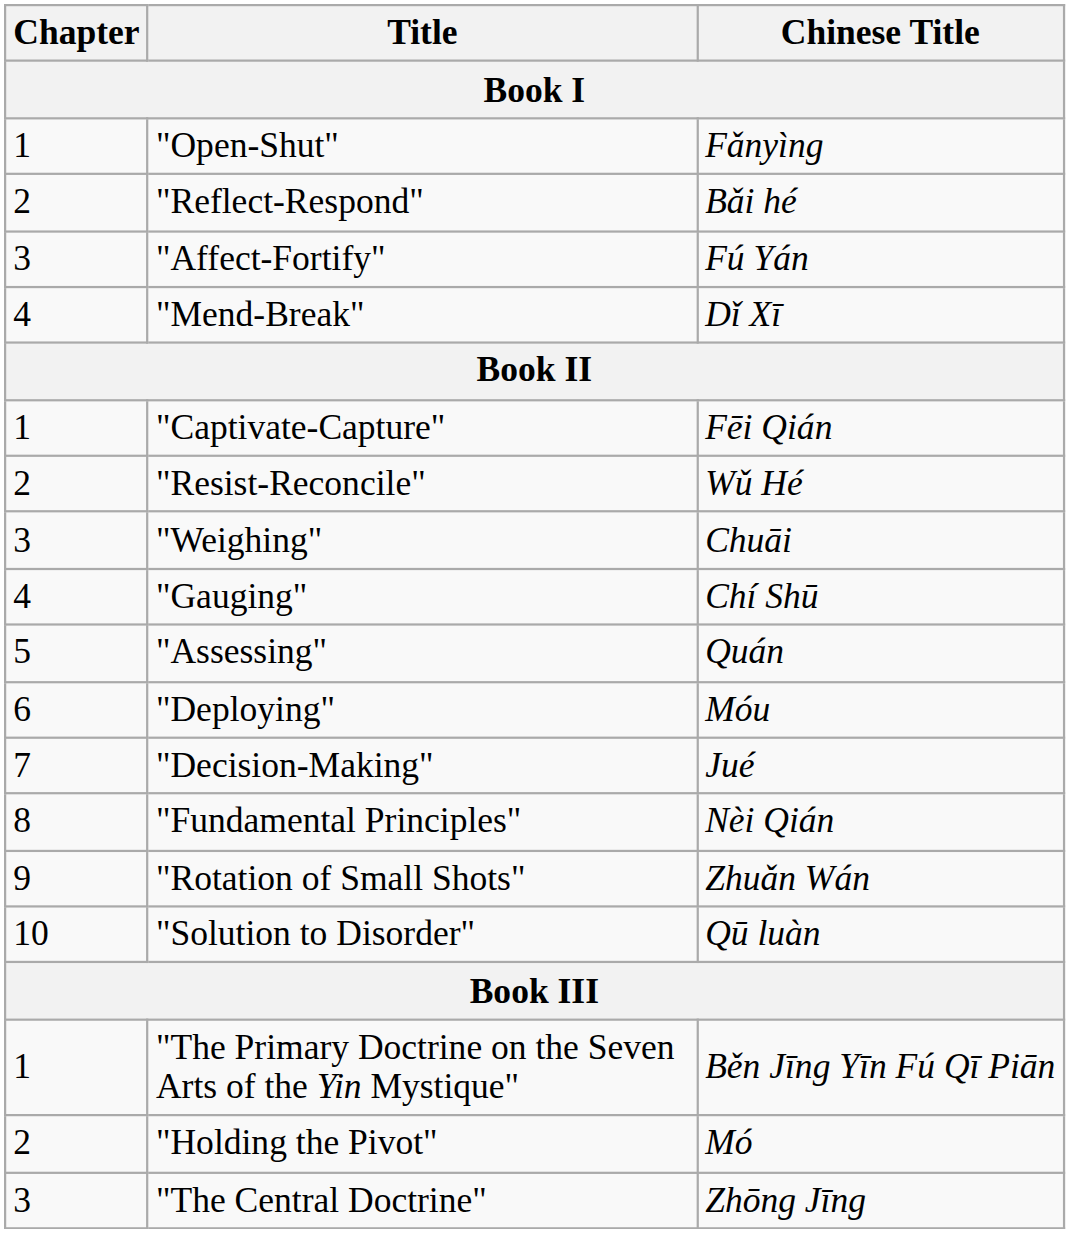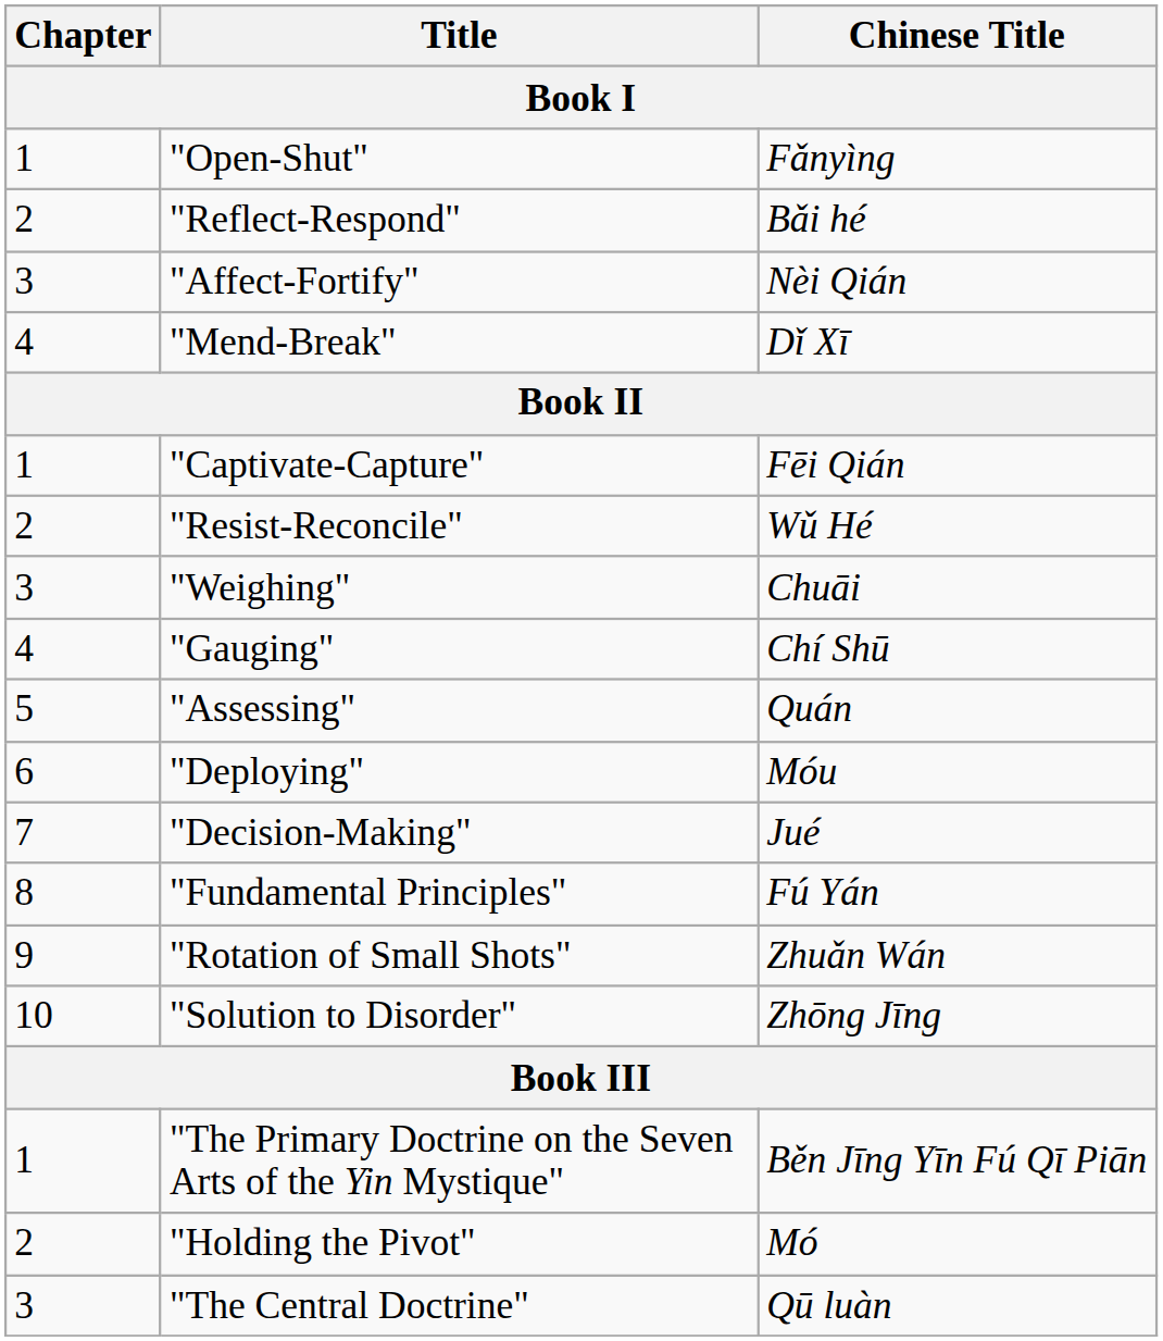"Affect-Fortify" | Chinese Title: Fú Yán -> Nèi Qián
"Fundamental Principles" | Chinese Title: Nèi Qián -> Fú Yán
"Solution to Disorder" | Chinese Title: Qū luàn -> Zhōng Jīng
"The Central Doctrine" | Chinese Title: Zhōng Jīng -> Qū luàn
